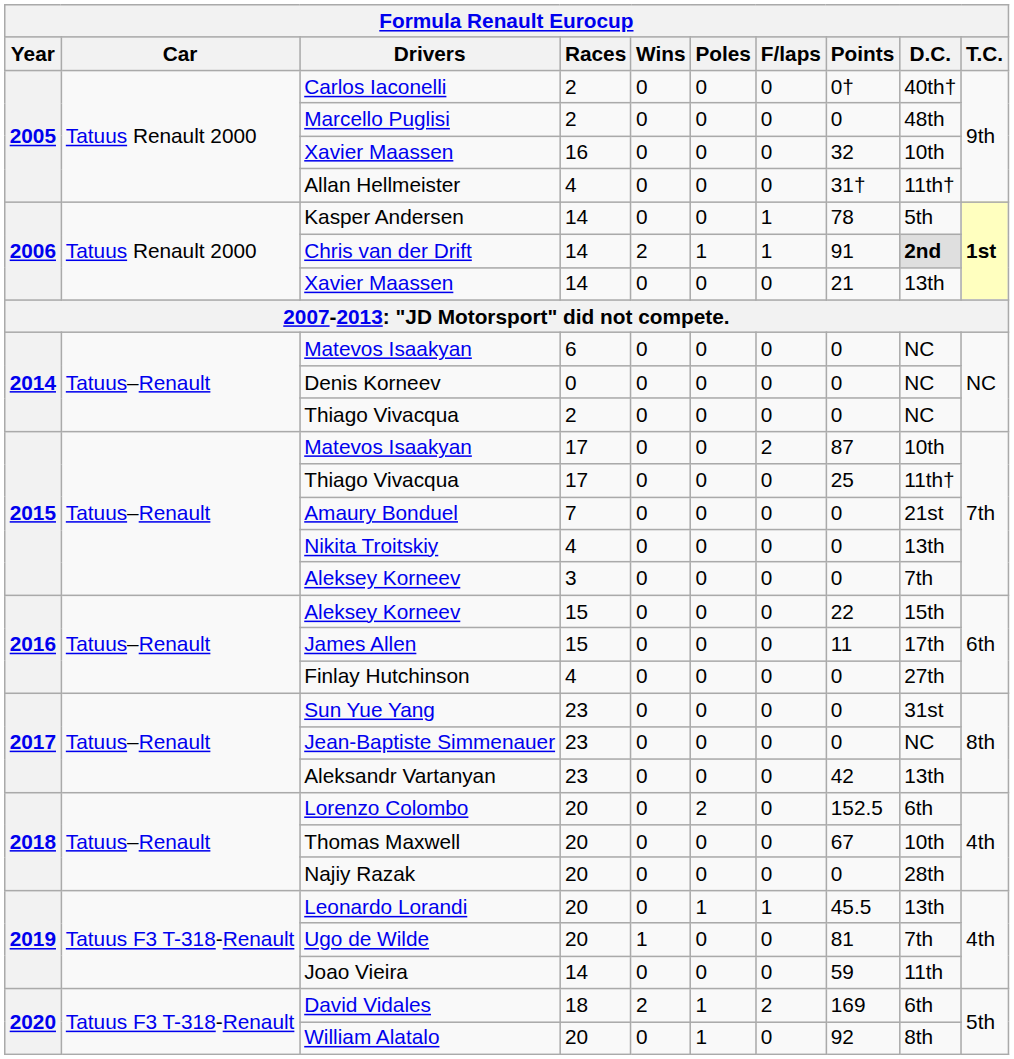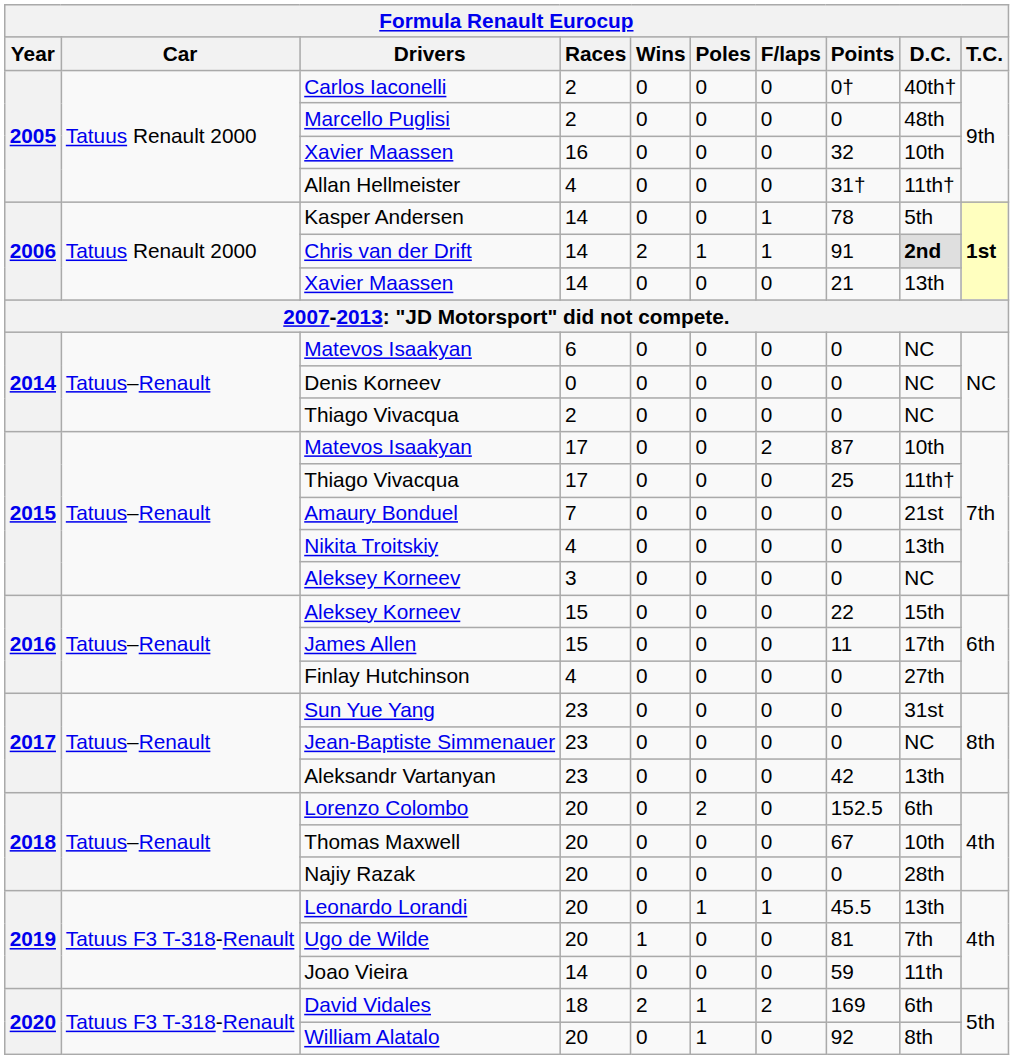Aleksey Korneev / 3 | D.C.: 7th -> NC
